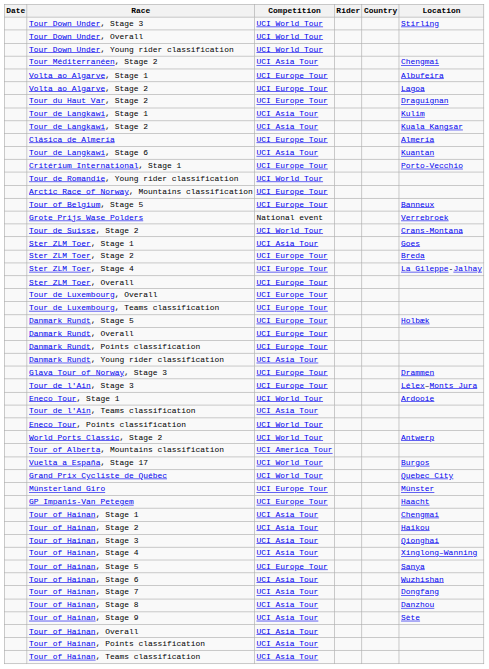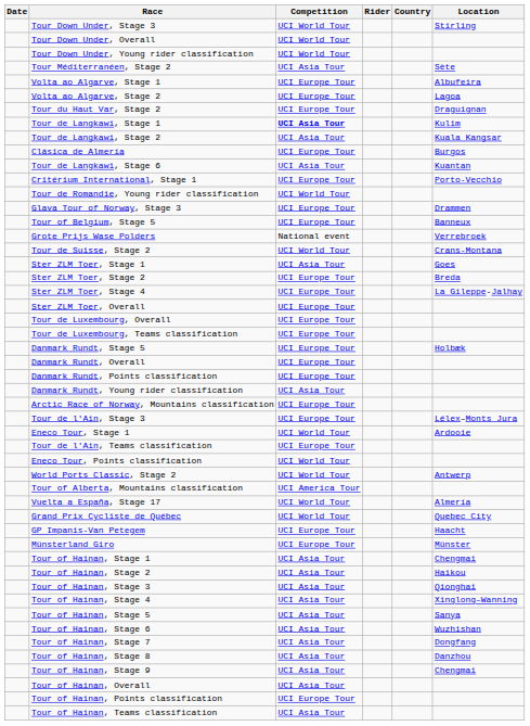Tour Méditerranéen, Stage 2 | Location: Chengmai -> Sète
Tour de Langkawi, Stage 1 | Competition: normal -> bold
Clásica de Almería | Location: Almería -> Burgos
rows swapped: Glava Tour of Norway, Stage 3 <-> Arctic Race of Norway, Mountains classification
Tour de l'Ain, Teams classification | Competition: UCI Asia Tour -> UCI Europe Tour
Vuelta a España, Stage 17 | Location: Burgos -> Almería
rows swapped: GP Impanis-Van Petegem <-> Münsterland Giro
Tour of Hainan, Stage 5 | Competition: UCI Europe Tour -> UCI Asia Tour
Tour of Hainan, Stage 9 | Location: Sète -> Chengmai
Tour of Hainan, Points classification | Competition: UCI Asia Tour -> UCI Europe Tour
